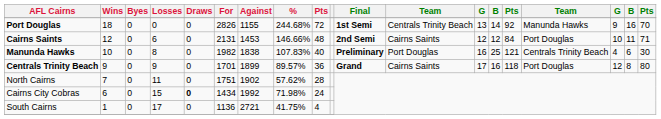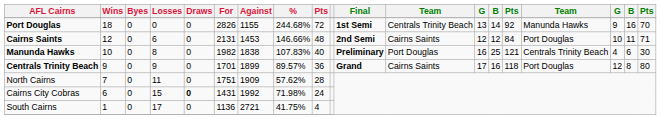North Cairns | Against: 1902 -> 1909
Cairns City Cobras | For: 1434 -> 1431
